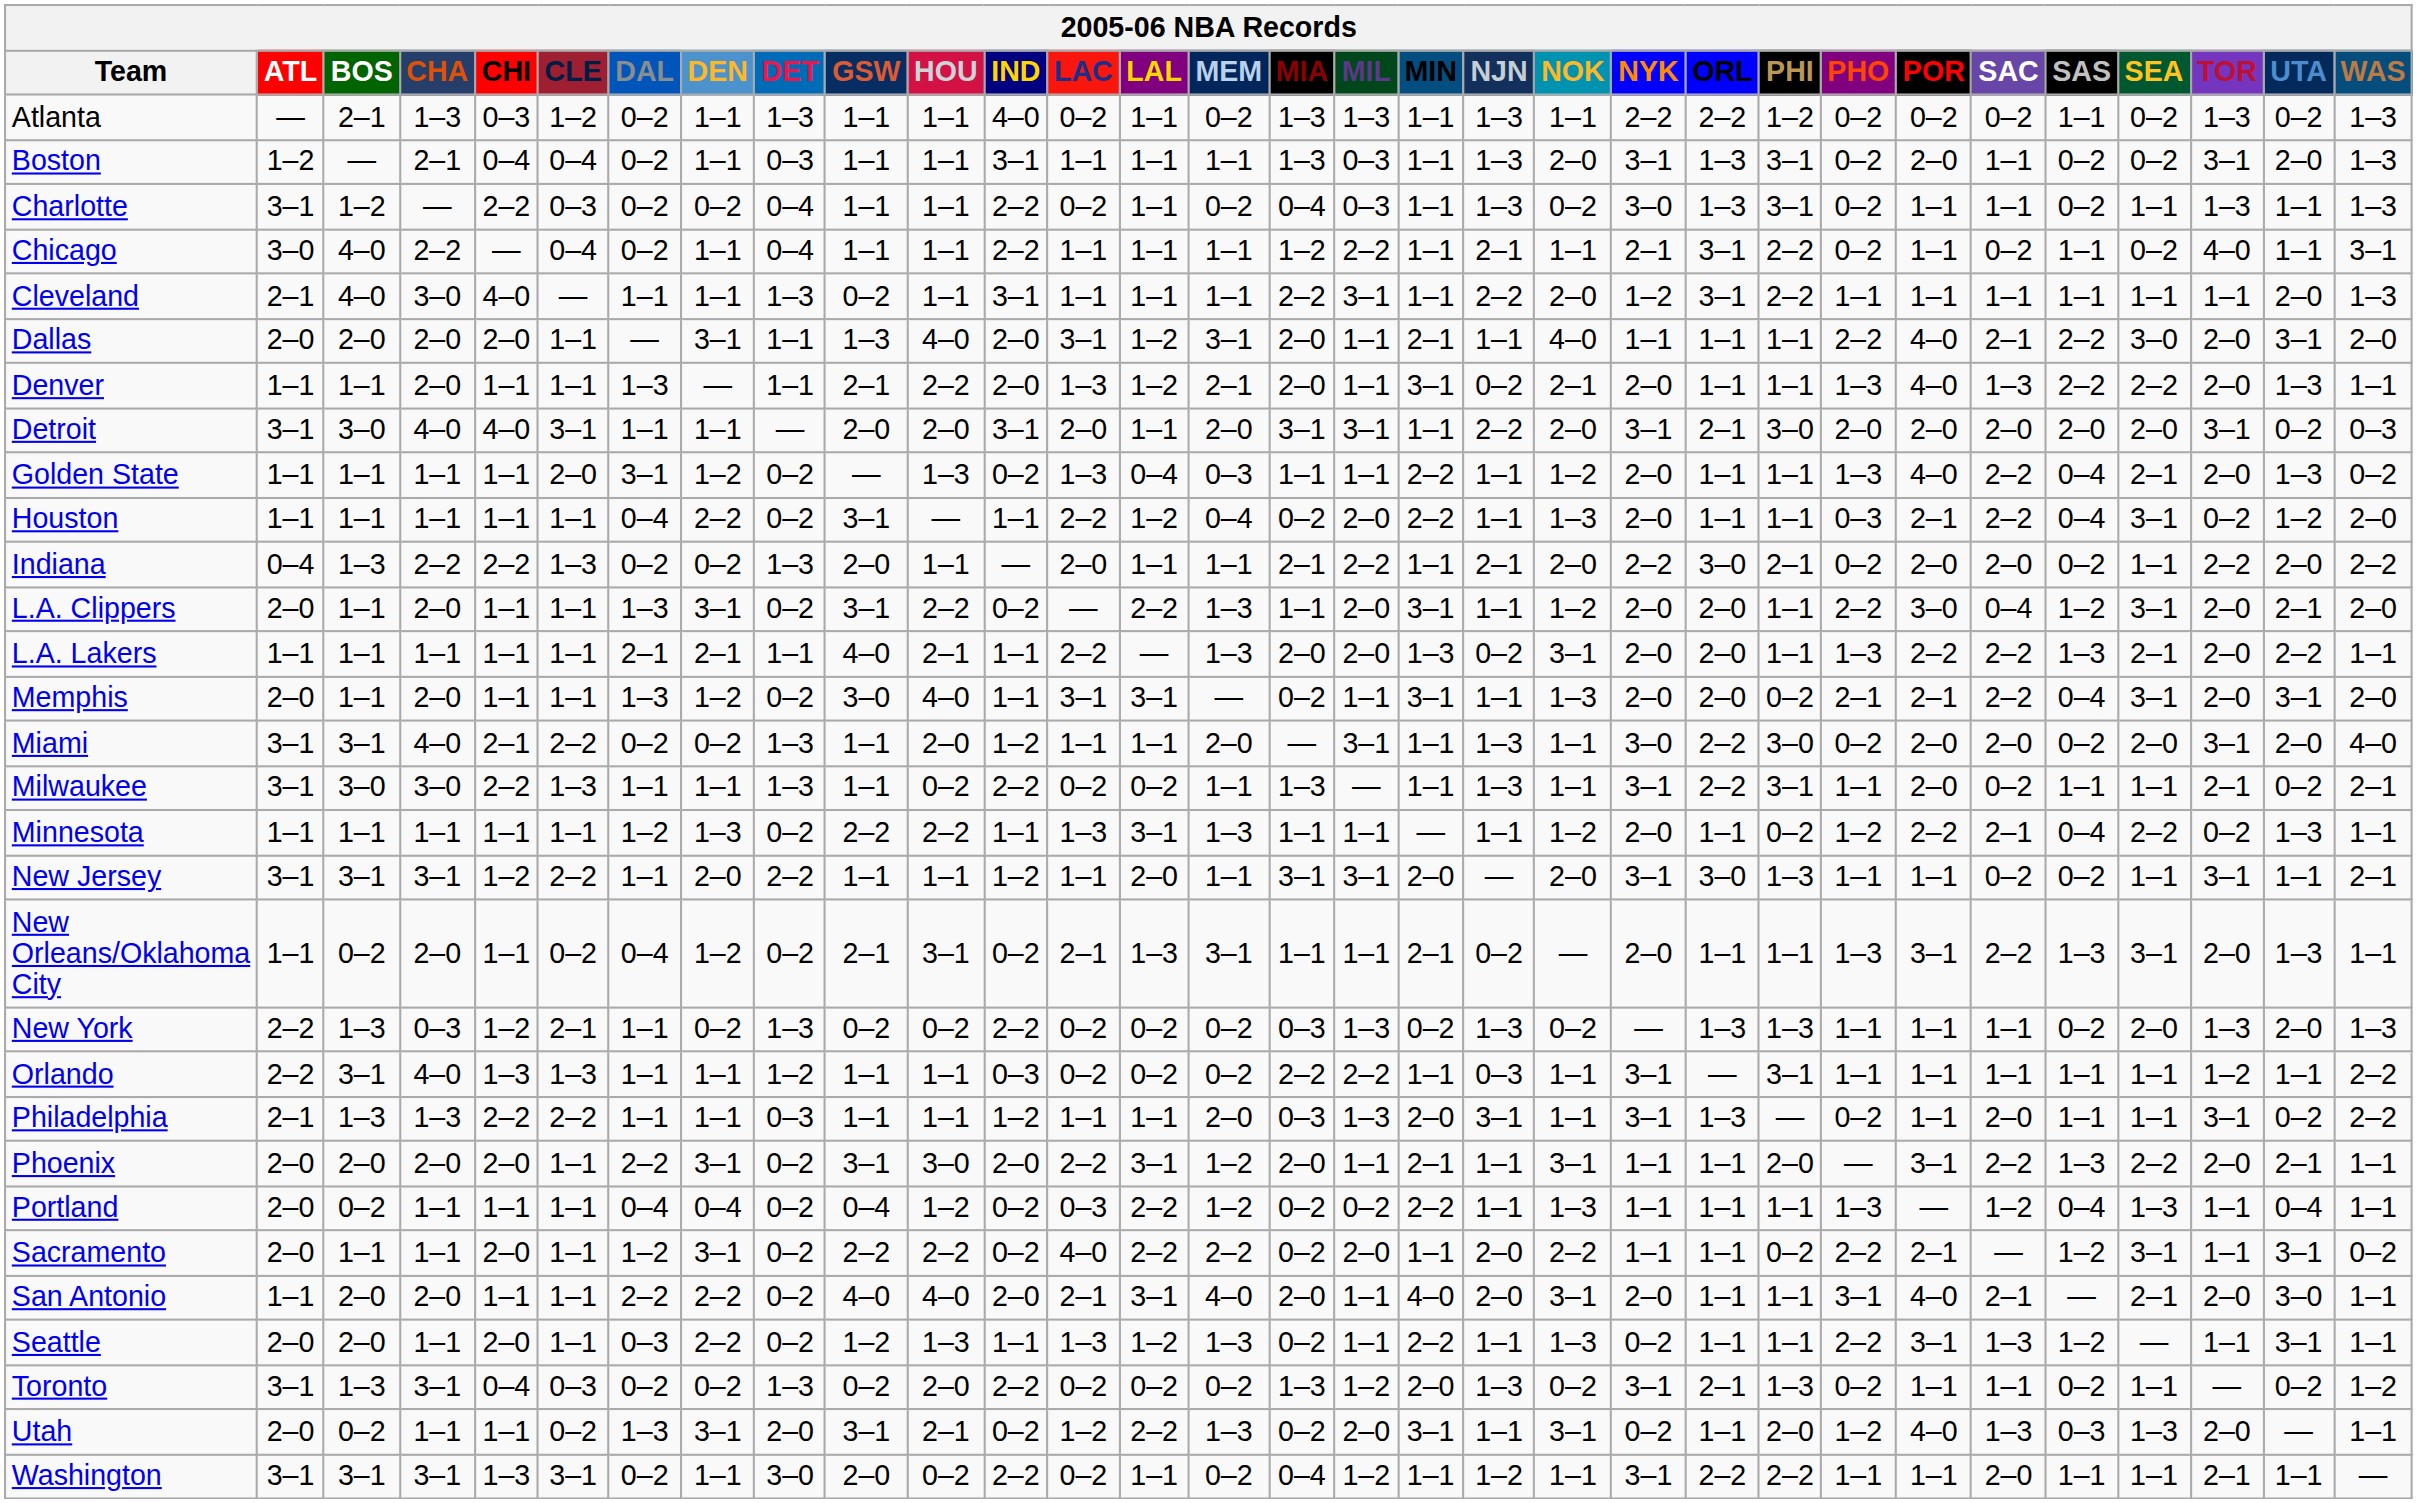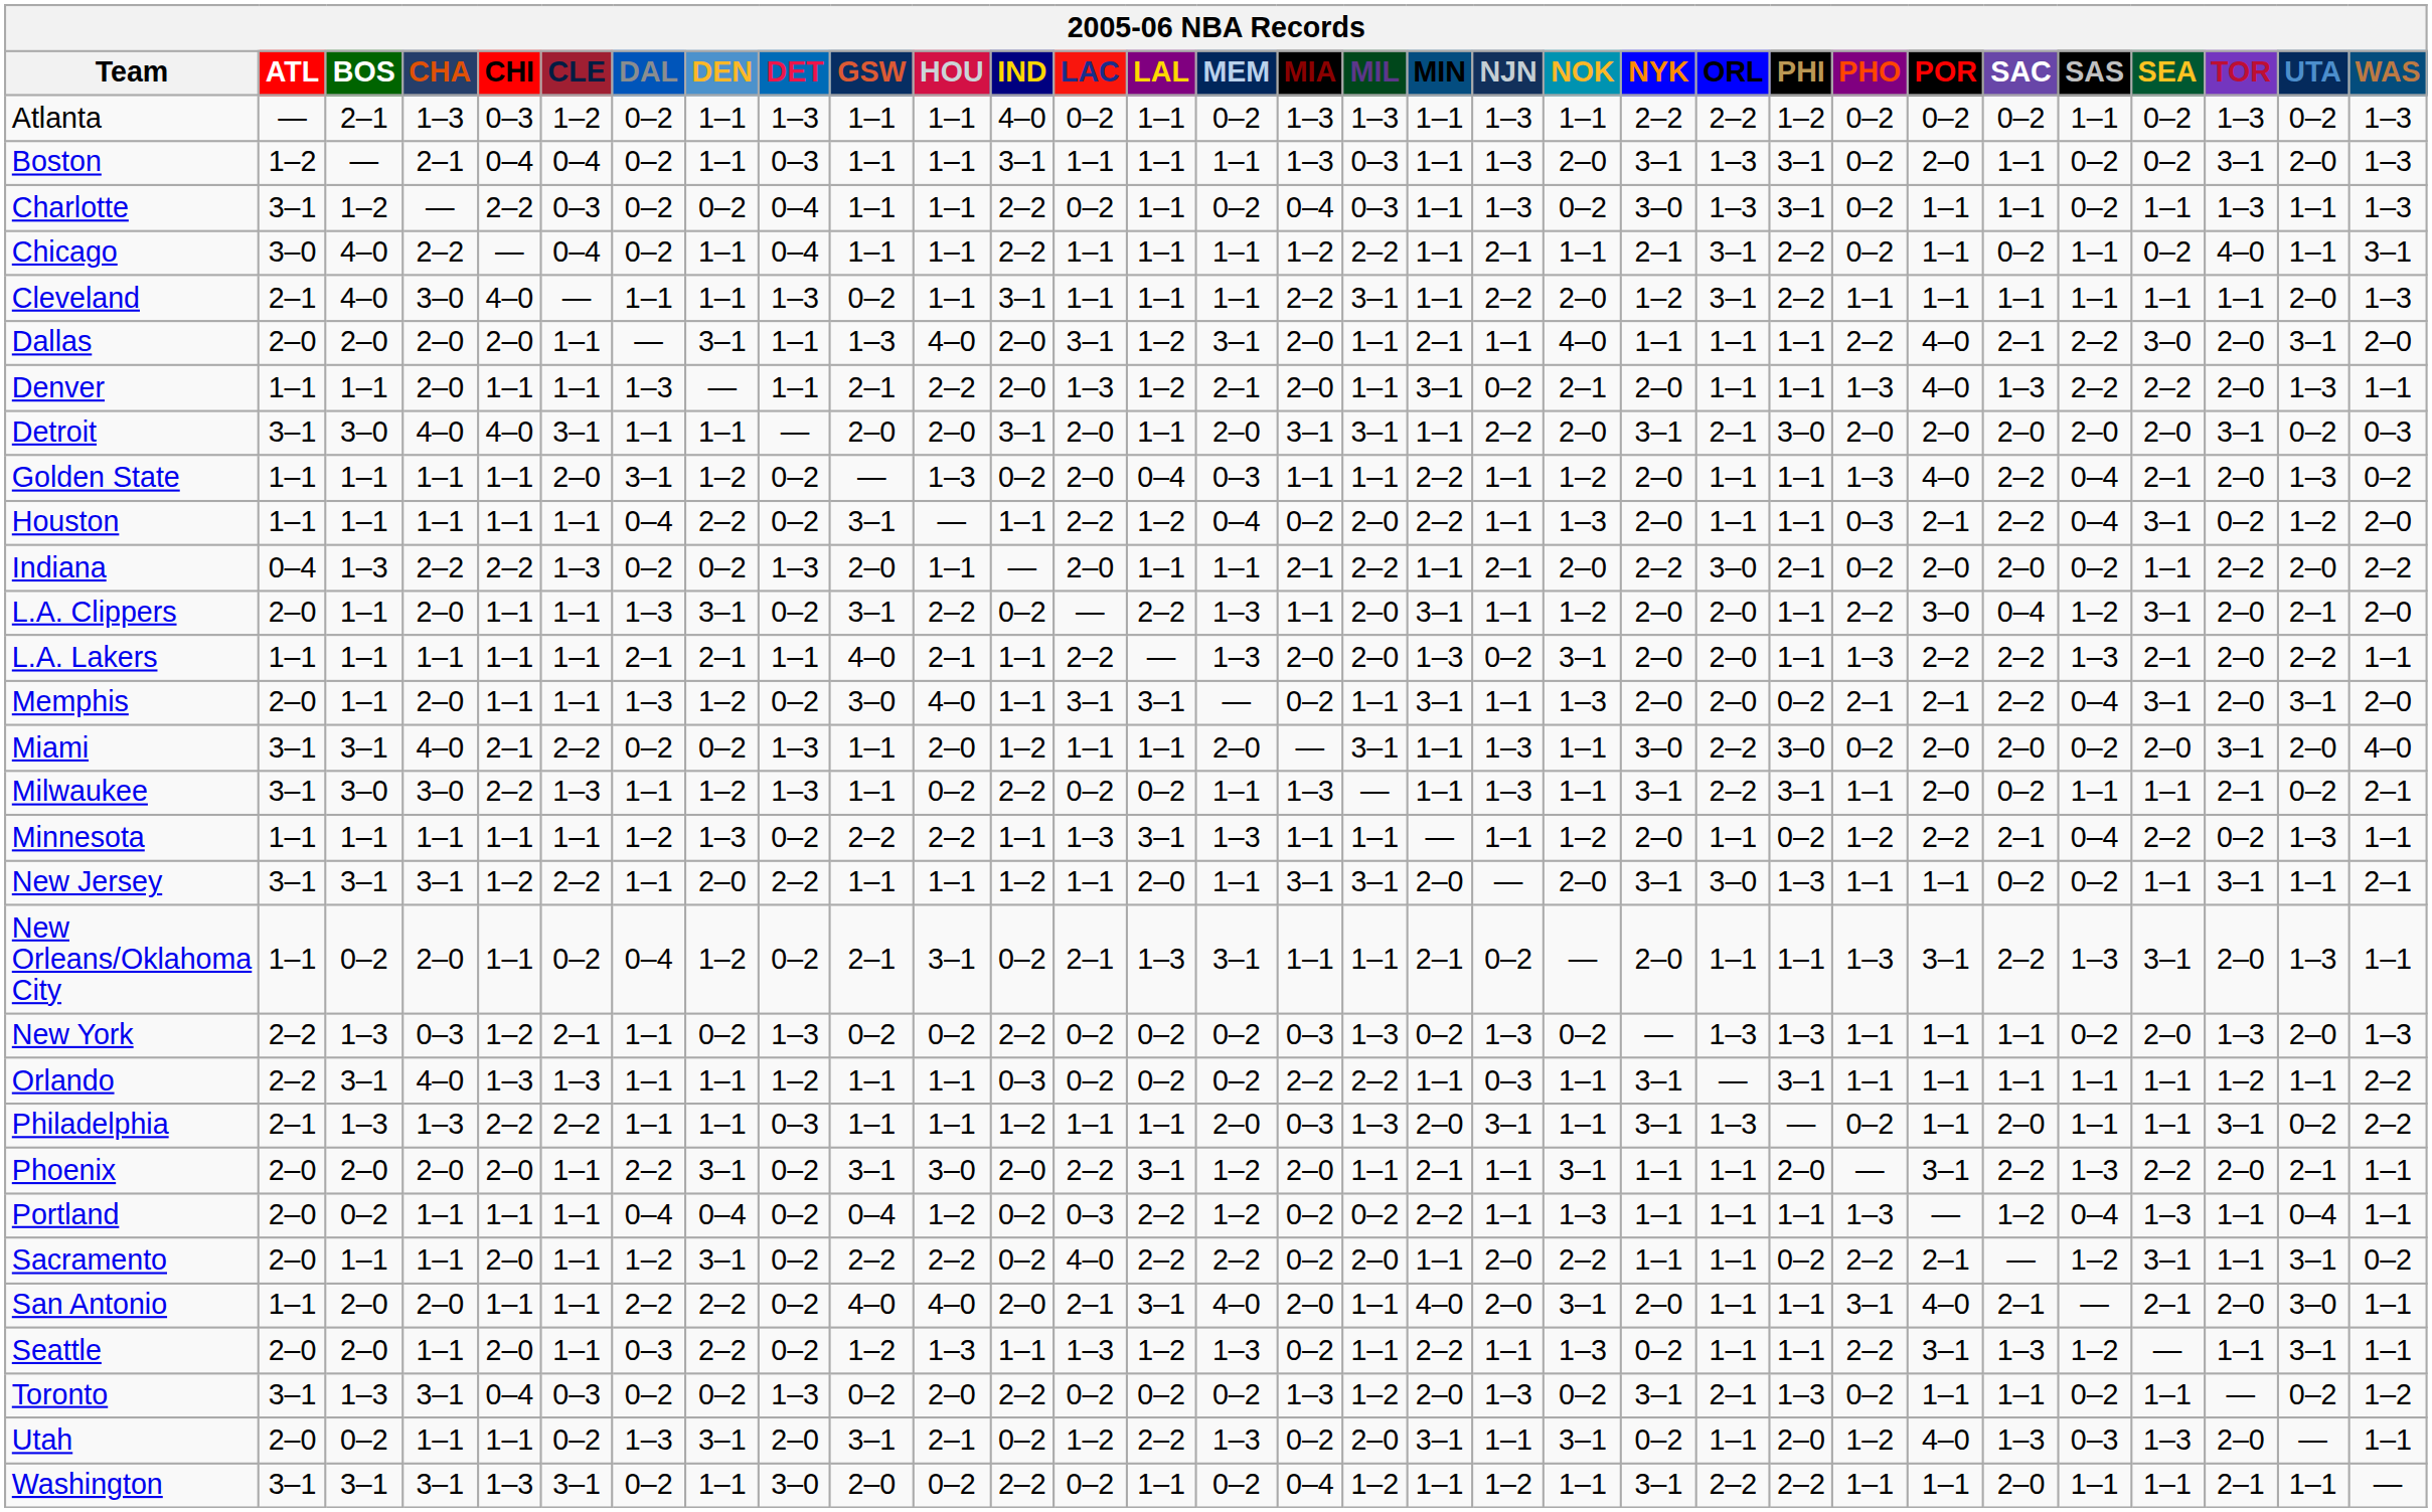Golden State | LAC: 1–3 -> 2–0
Milwaukee | DEN: 1–1 -> 1–2
